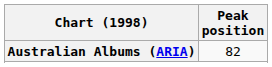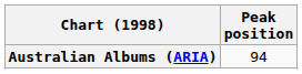Australian Albums (ARIA) | Peak position: 82 -> 94
